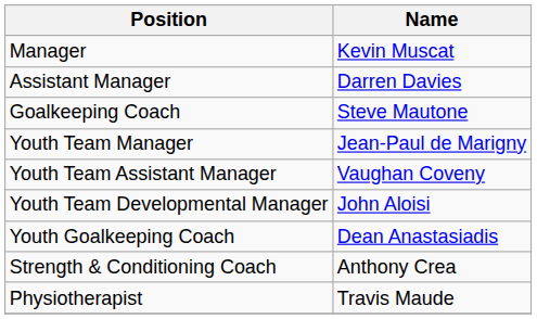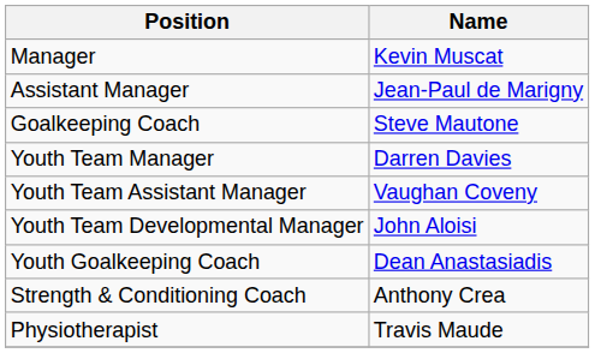Assistant Manager | Name: Darren Davies -> Jean-Paul de Marigny
Youth Team Manager | Name: Jean-Paul de Marigny -> Darren Davies
